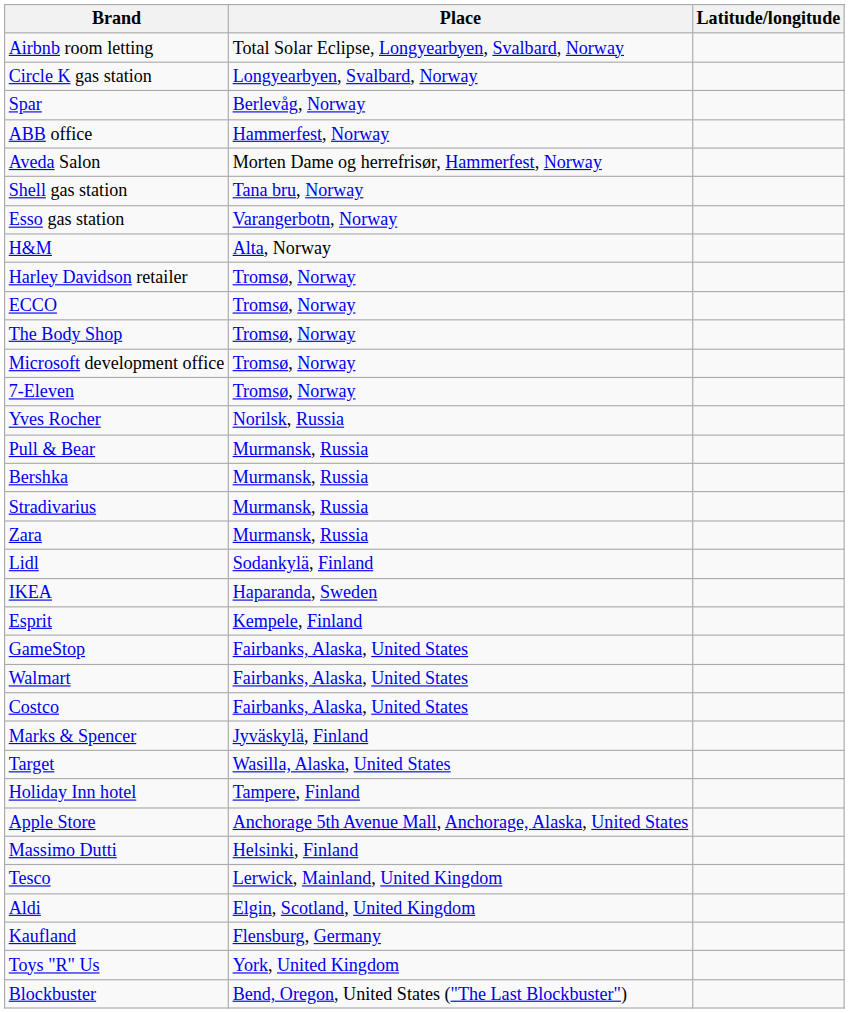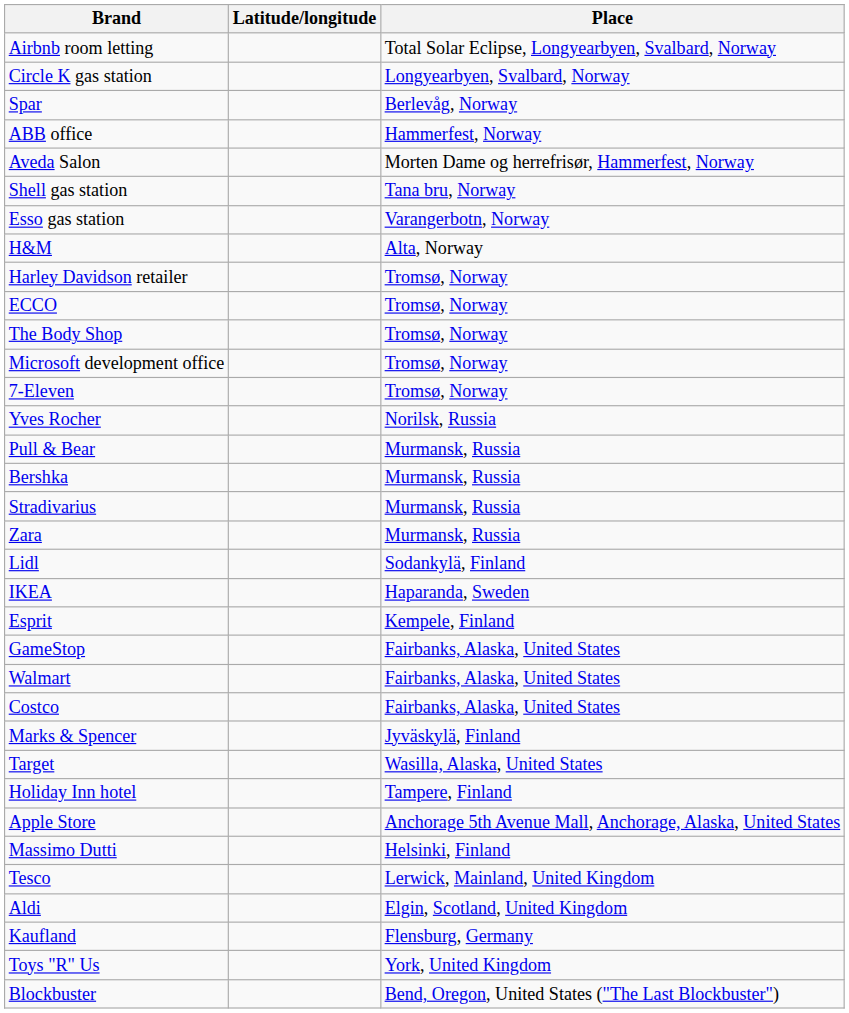columns swapped: Place <-> Latitude/longitude
